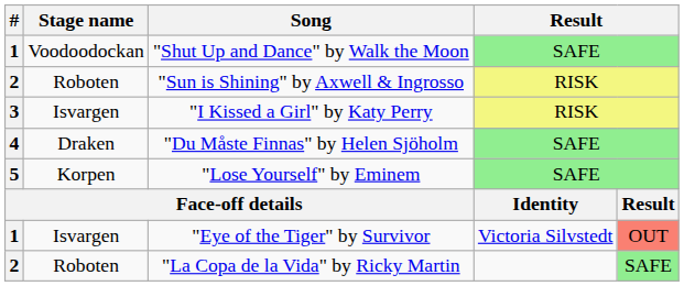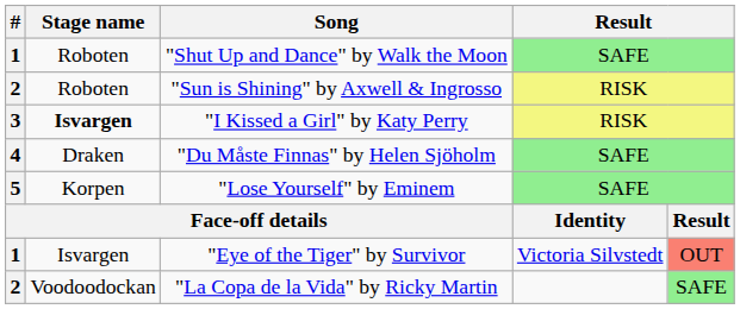"Shut Up and Dance" by Walk the Moon | Stage name: Voodoodockan -> Roboten
"I Kissed a Girl" by Katy Perry | Stage name: normal -> bold
"La Copa de la Vida" by Ricky Martin | Stage name: Roboten -> Voodoodockan
